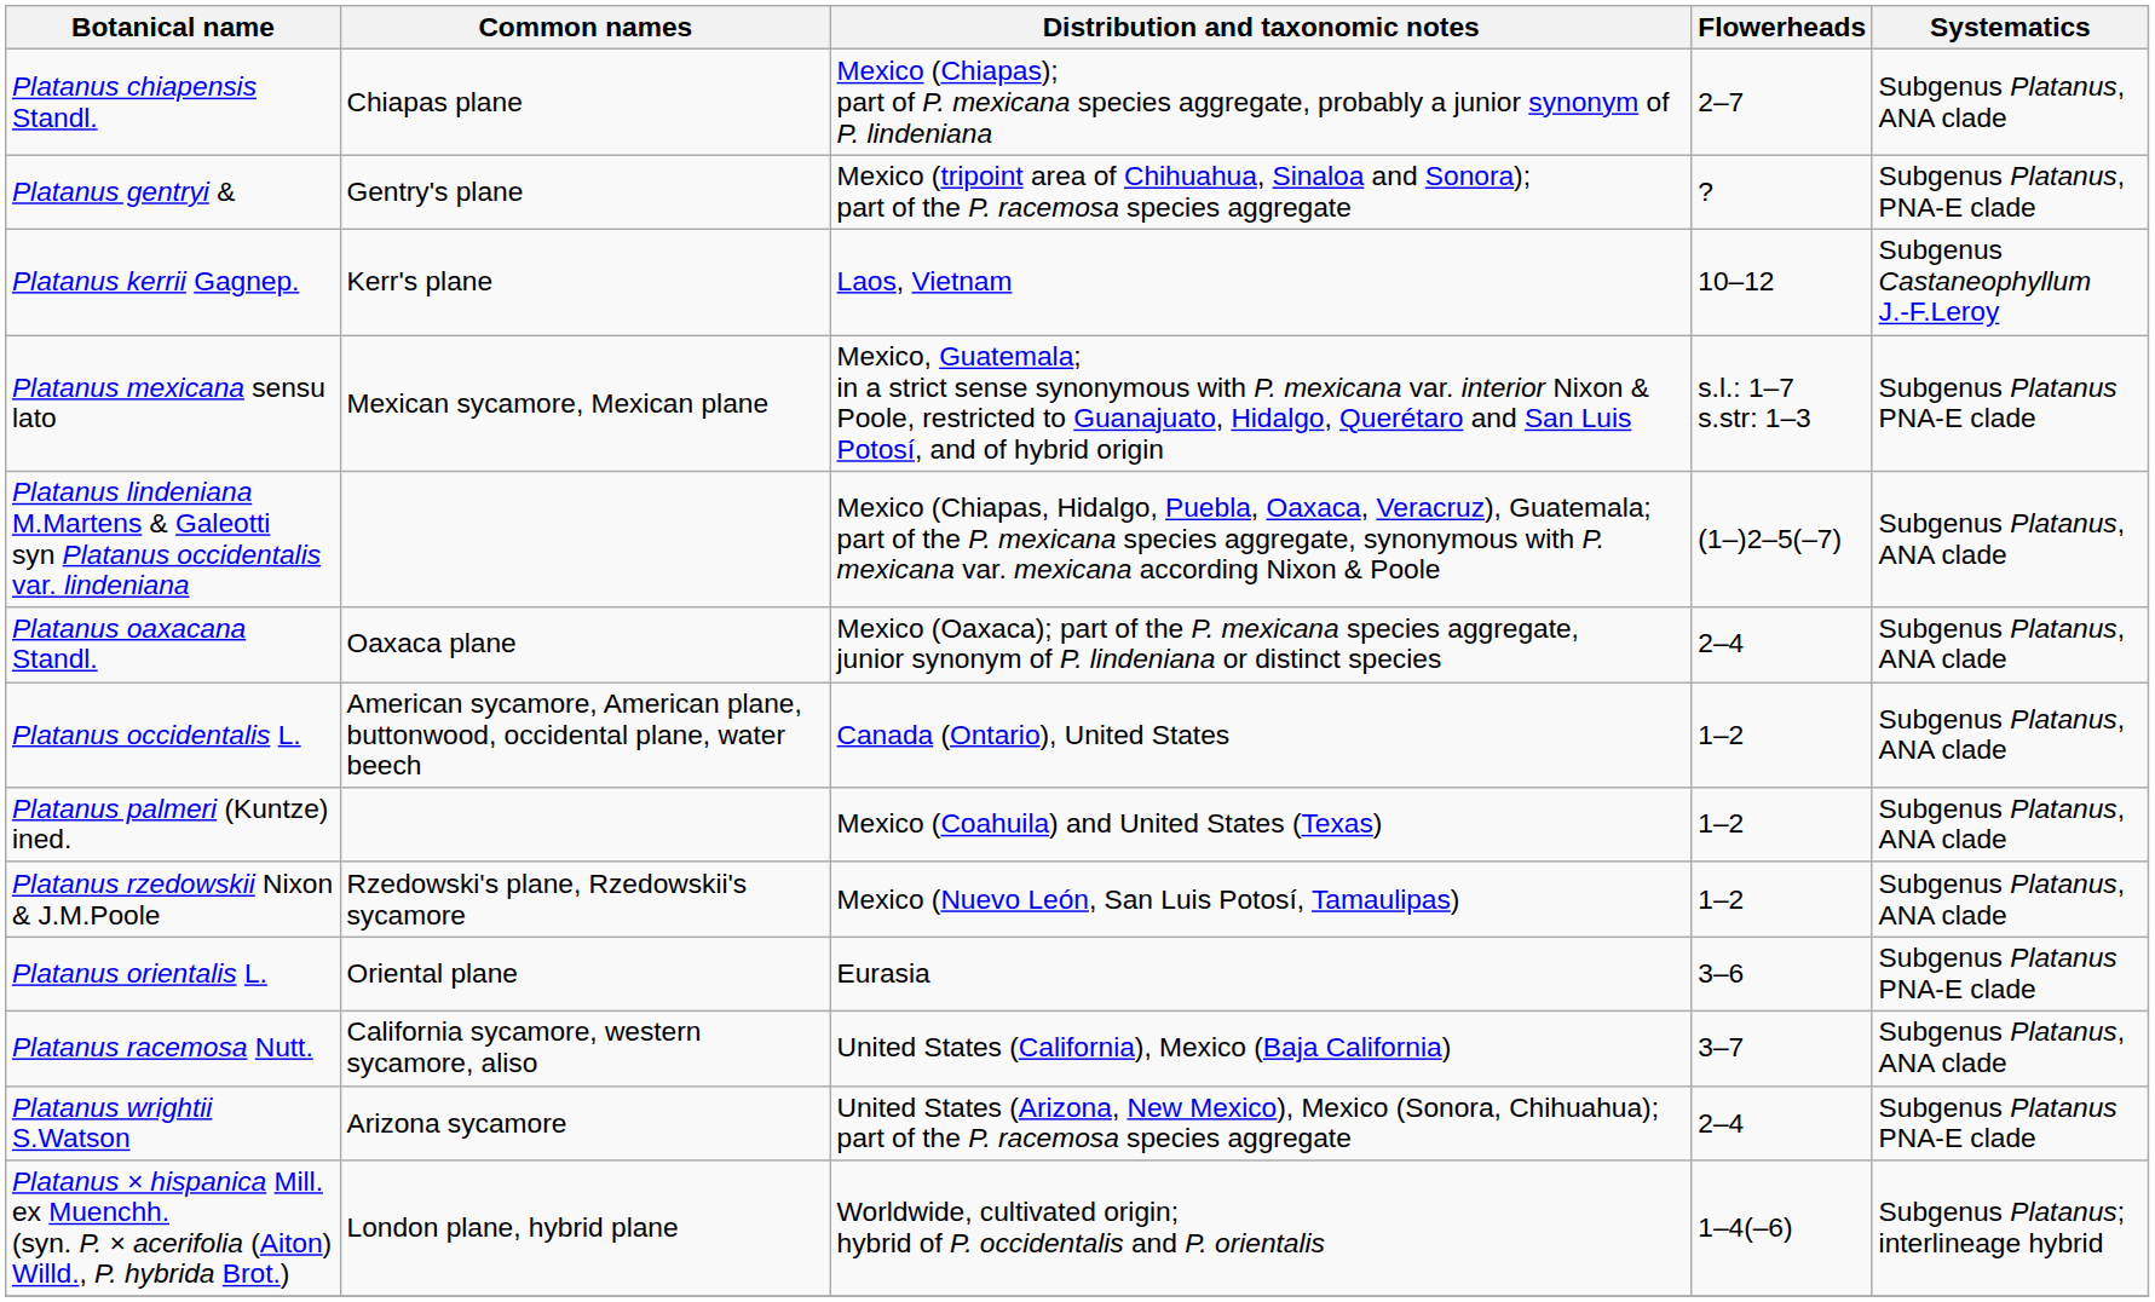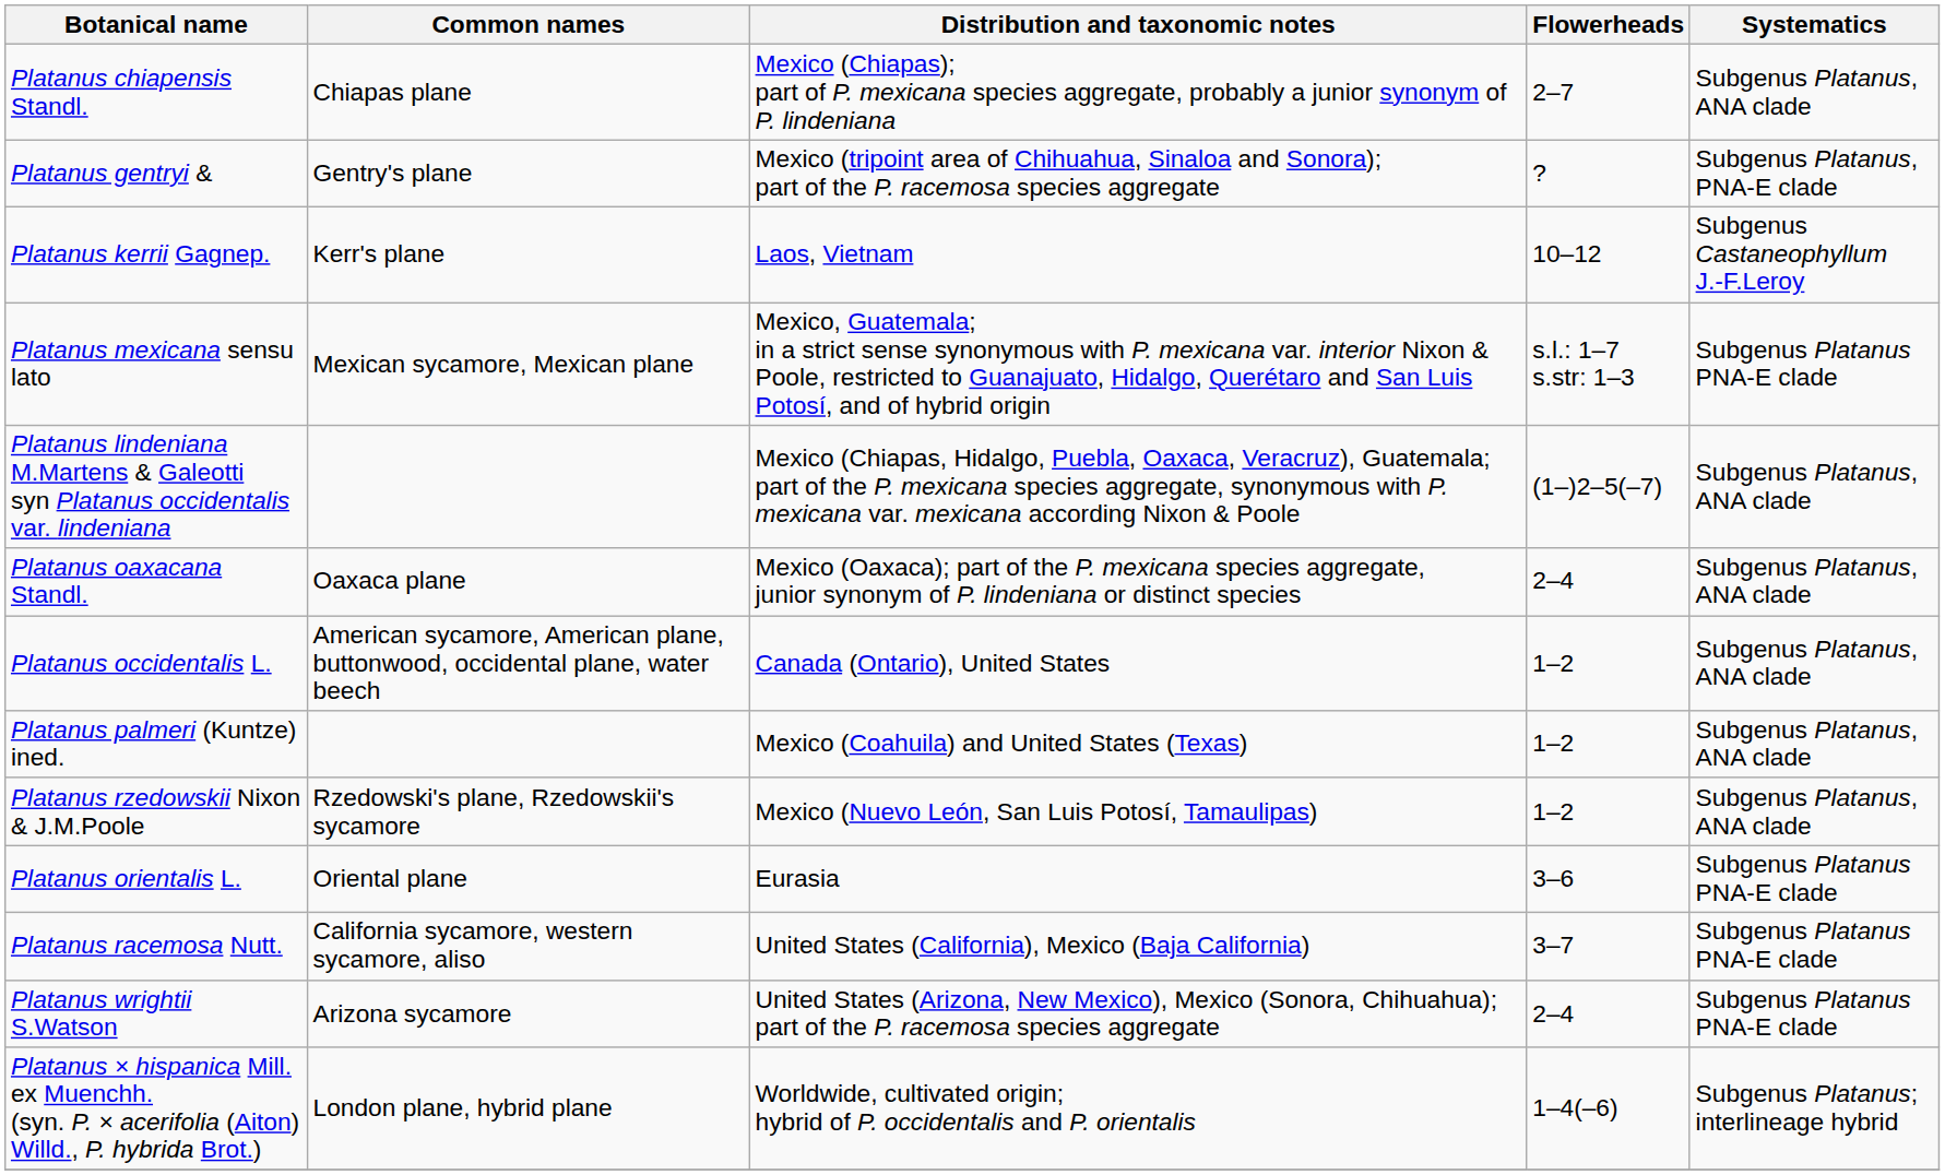Platanus racemosa Nutt. | Systematics: Subgenus Platanus, ANA clade -> Subgenus Platanus PNA-E clade
